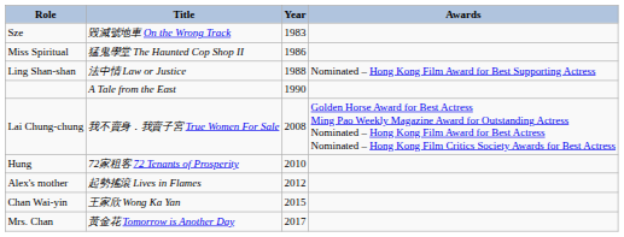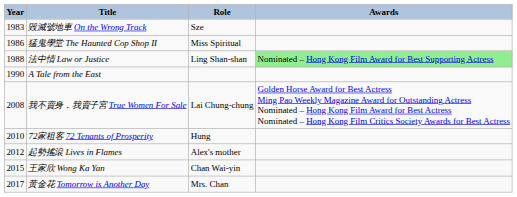columns swapped: Year <-> Role
法中情 Law or Justice | Awards: no background -> lightgreen background
